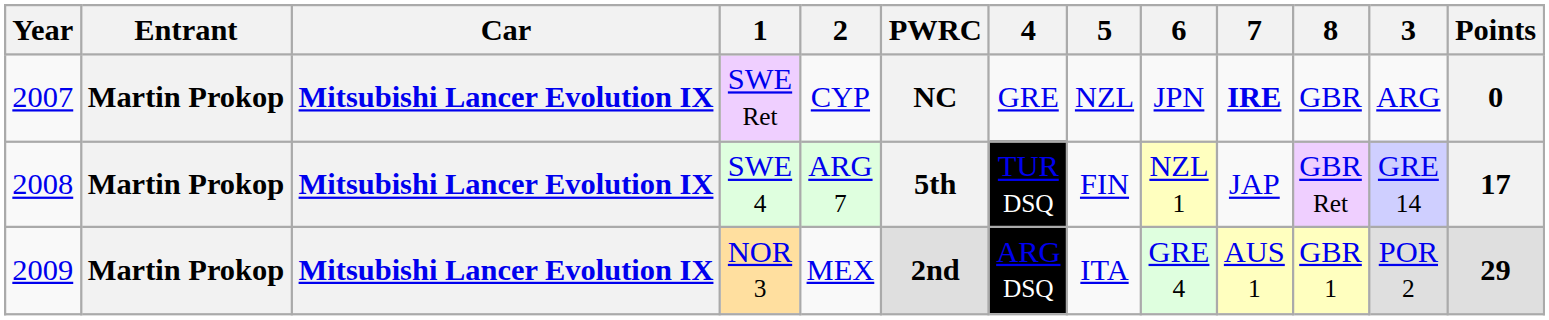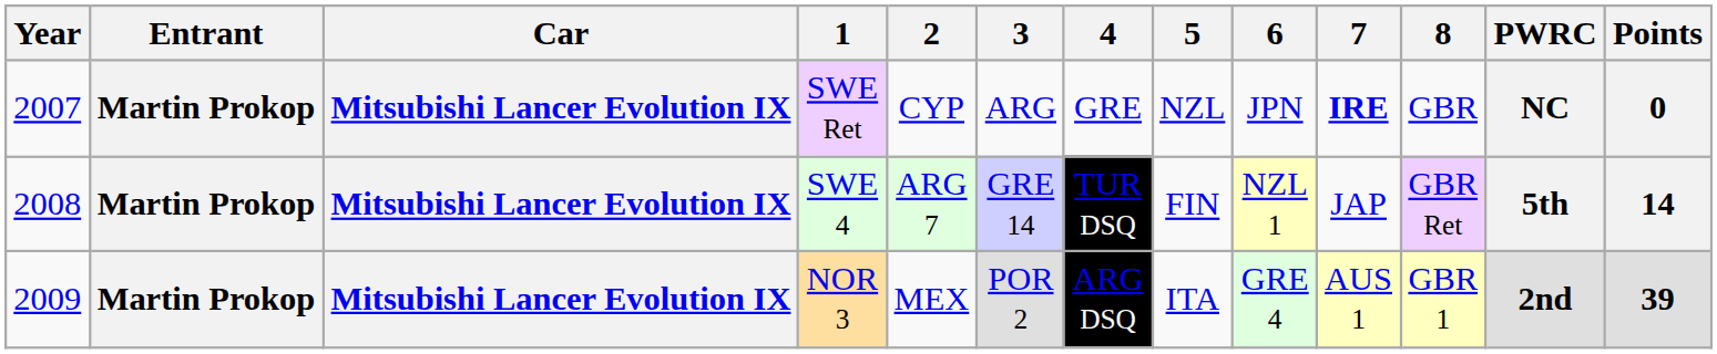columns swapped: 3 <-> PWRC
SWE 4 | Points: 17 -> 14
NOR 3 | Points: 29 -> 39
